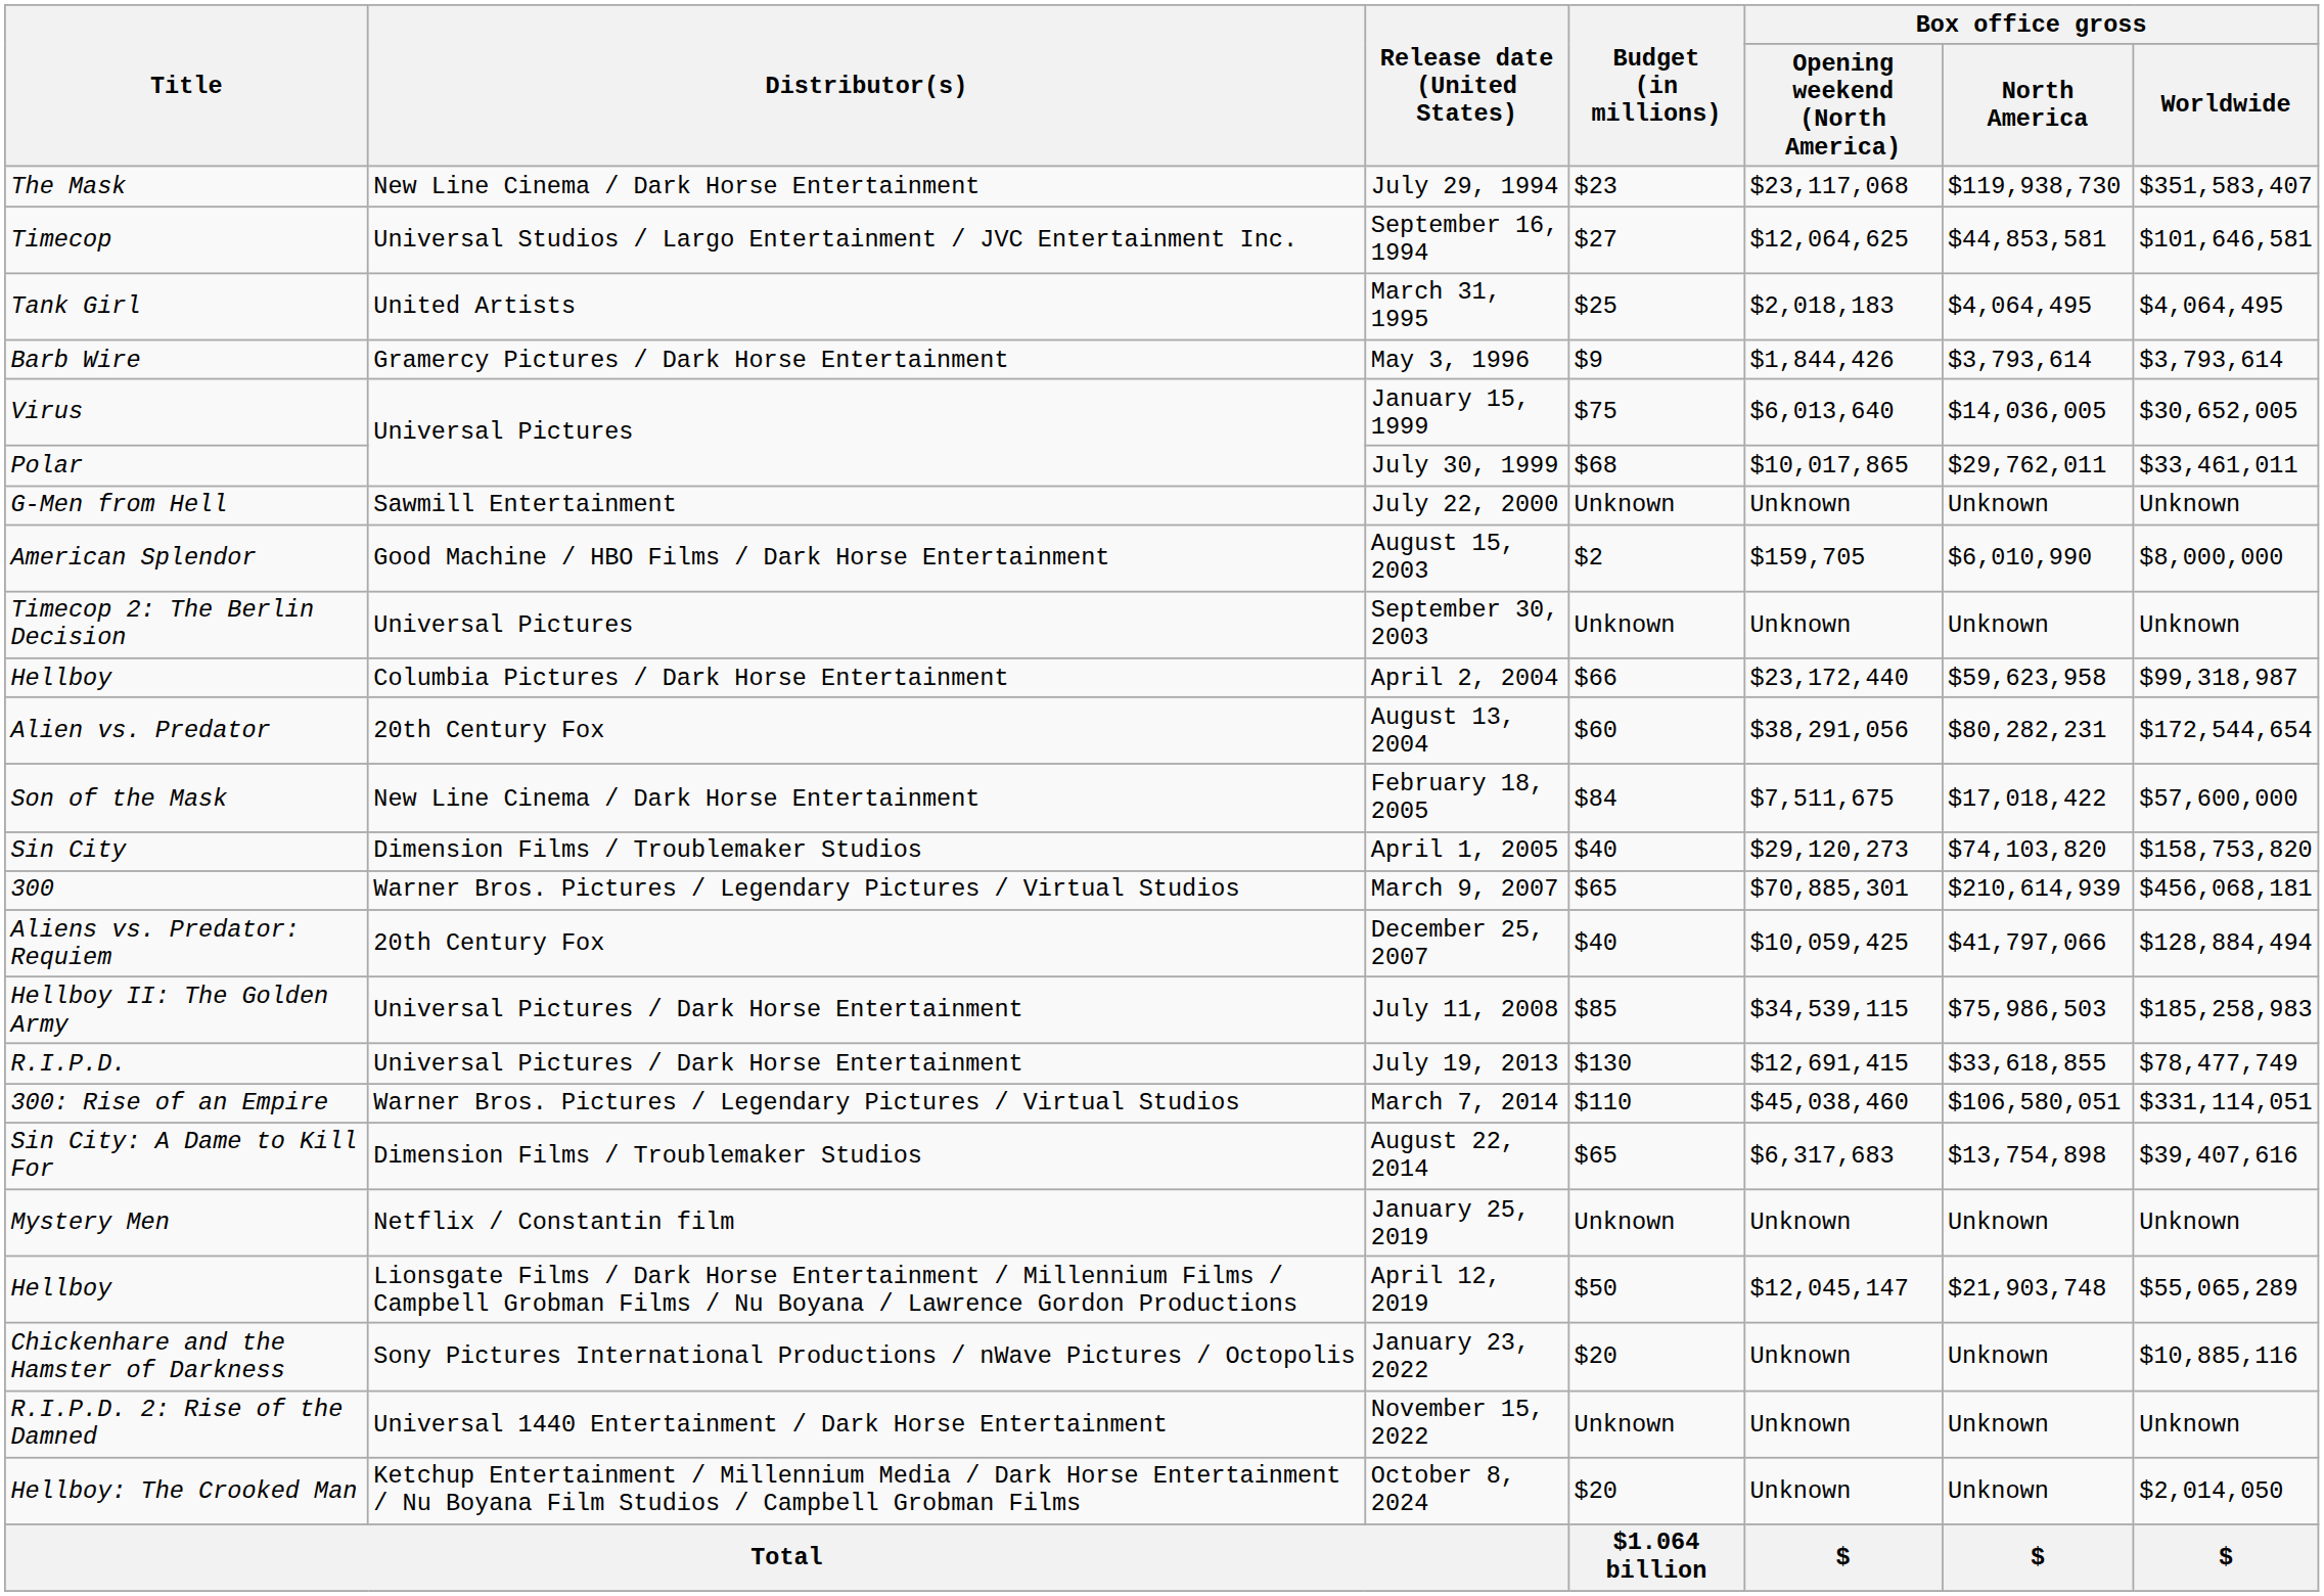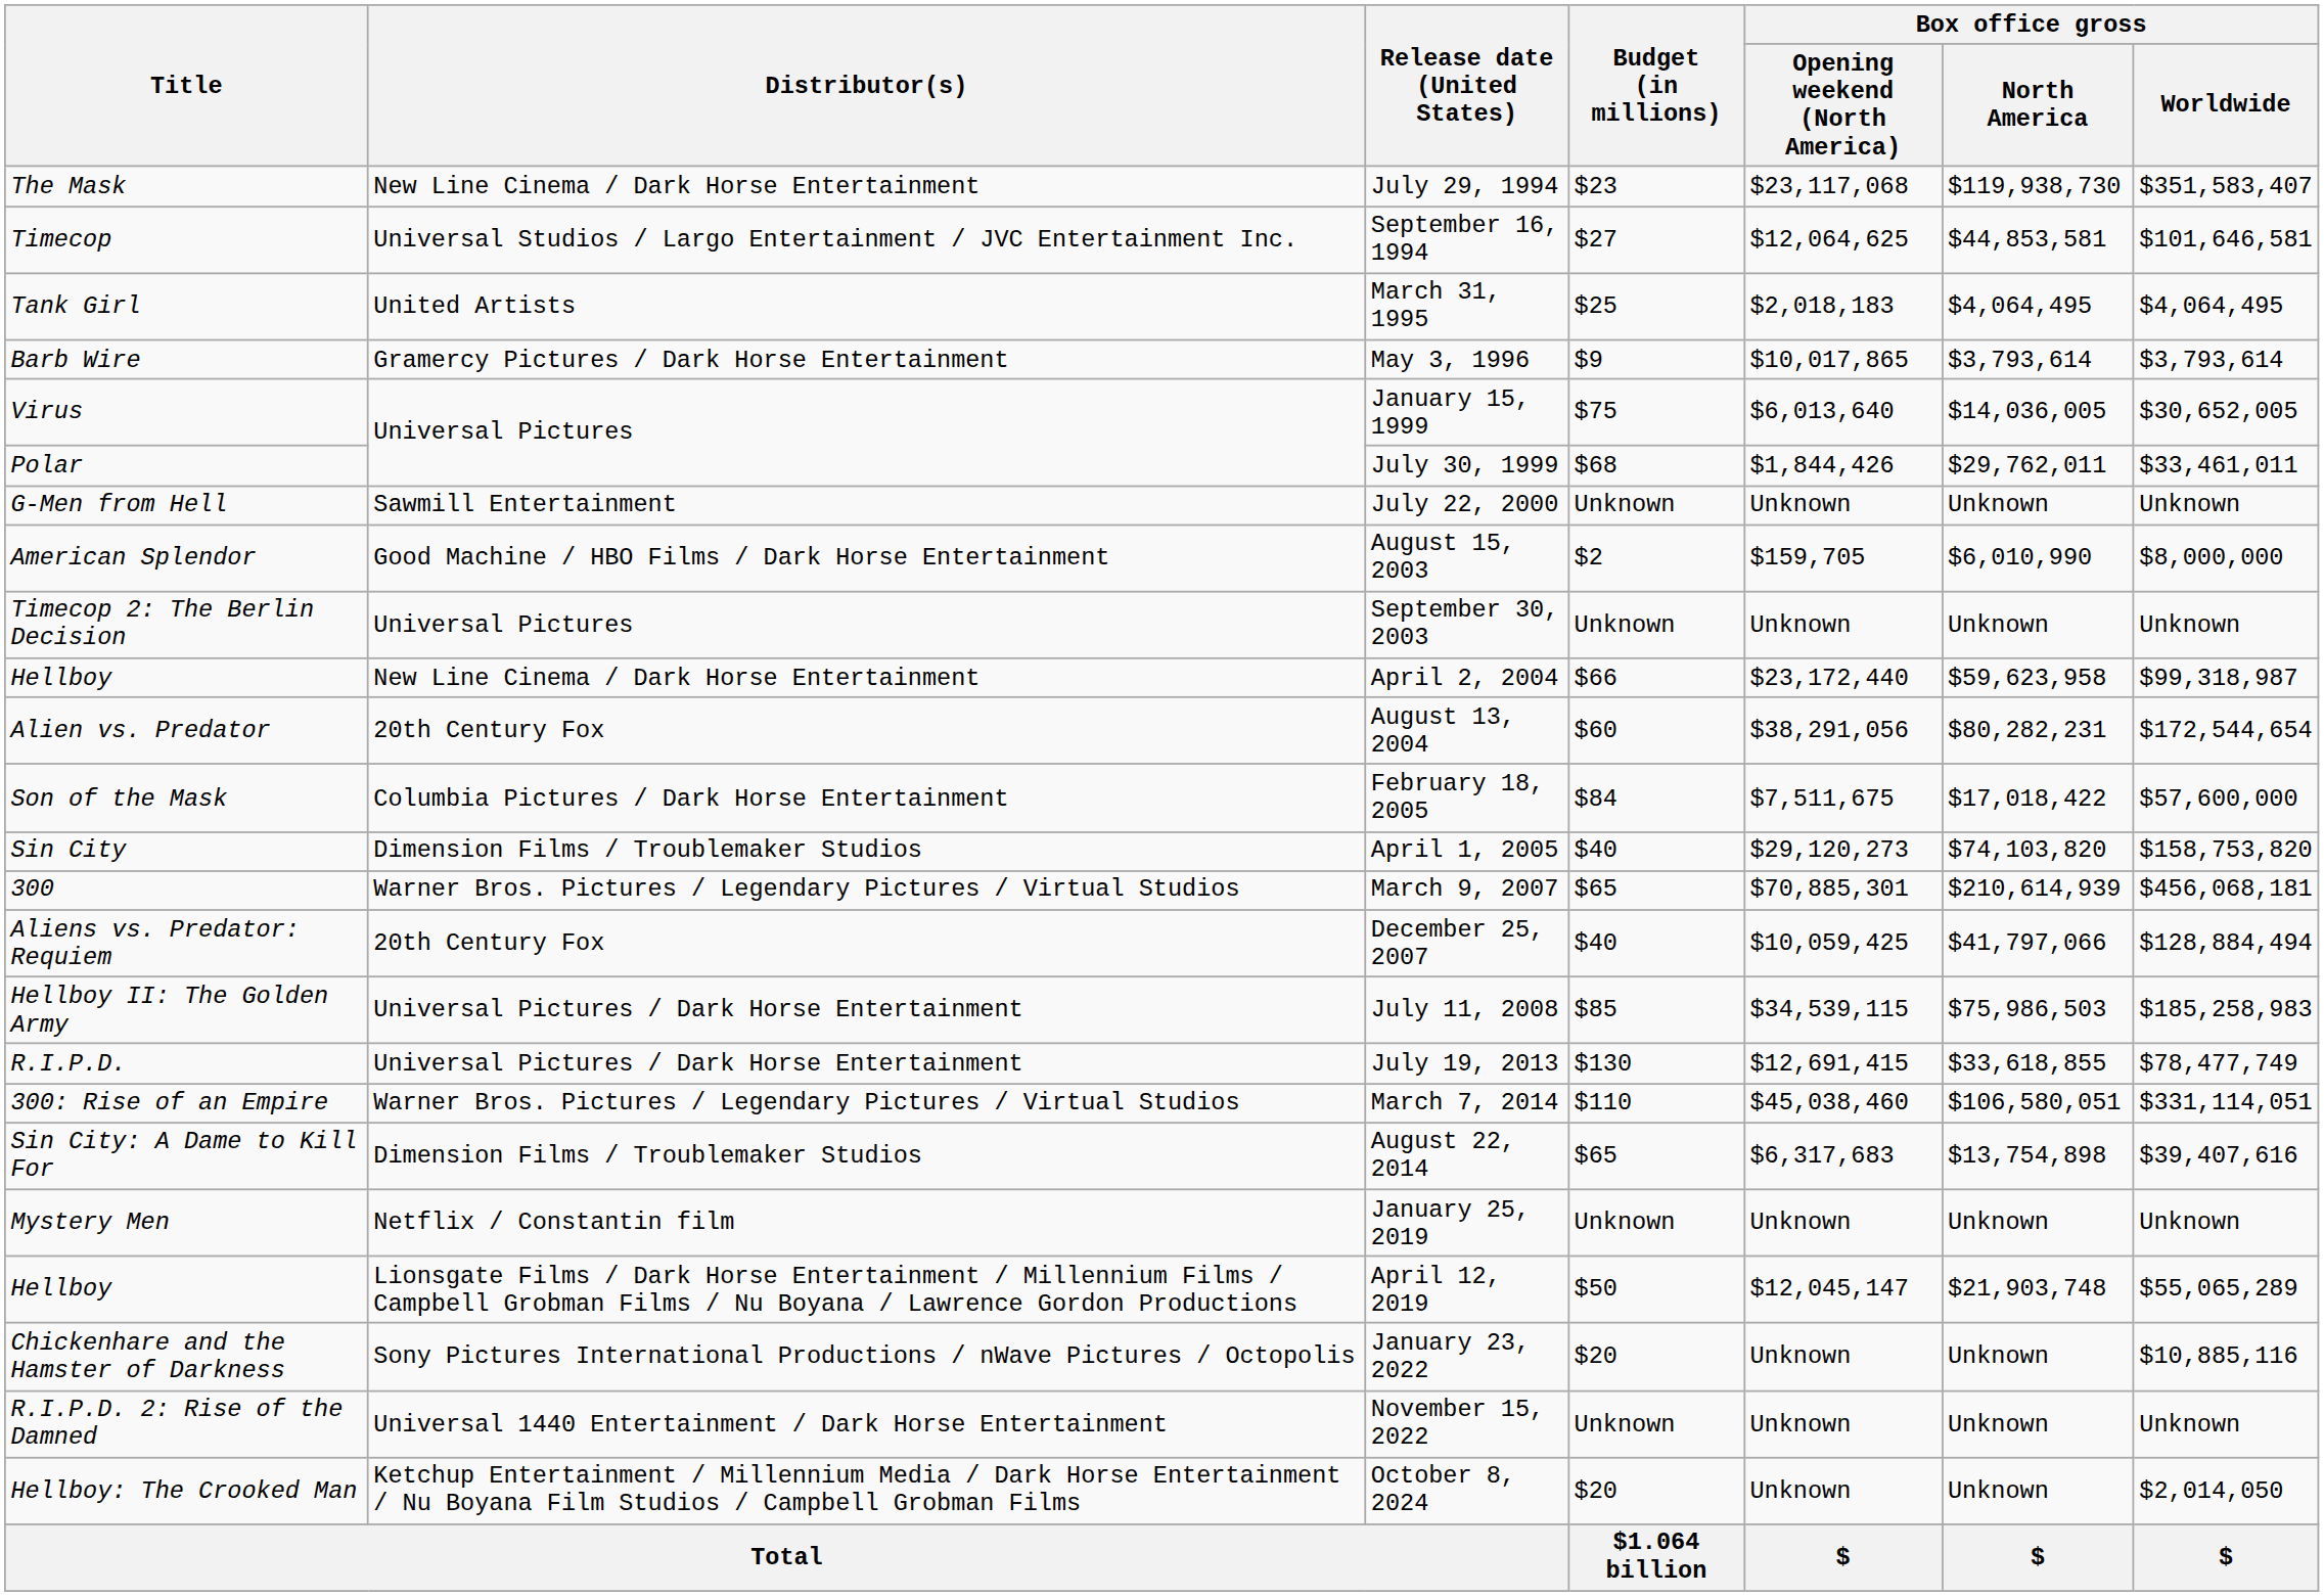May 3, 1996 | Box office gross / Opening weekend (North America): $1,844,426 -> $10,017,865
July 30, 1999 | Box office gross / Opening weekend (North America): $10,017,865 -> $1,844,426
April 2, 2004 | Distributor(s): Columbia Pictures / Dark Horse Entertainment -> New Line Cinema / Dark Horse Entertainment
February 18, 2005 | Distributor(s): New Line Cinema / Dark Horse Entertainment -> Columbia Pictures / Dark Horse Entertainment
